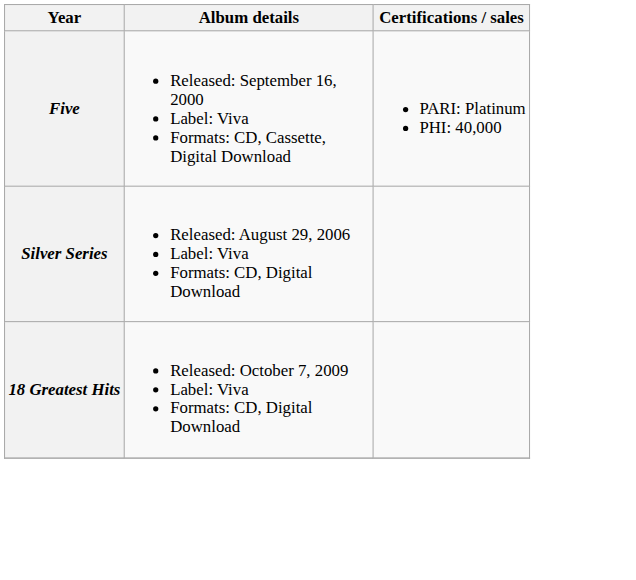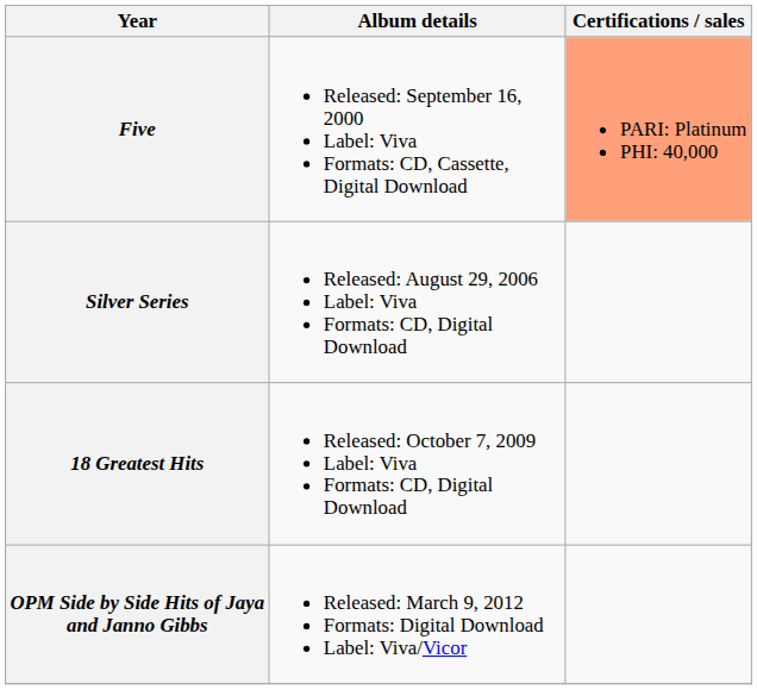Five | Certifications / sales: no background -> lightsalmon background
+ row: OPM Side by Side Hits of Jaya and Janno Gibbs | Released: March 9, 2012 Formats: Digital Download Label: Viva/Vicor
